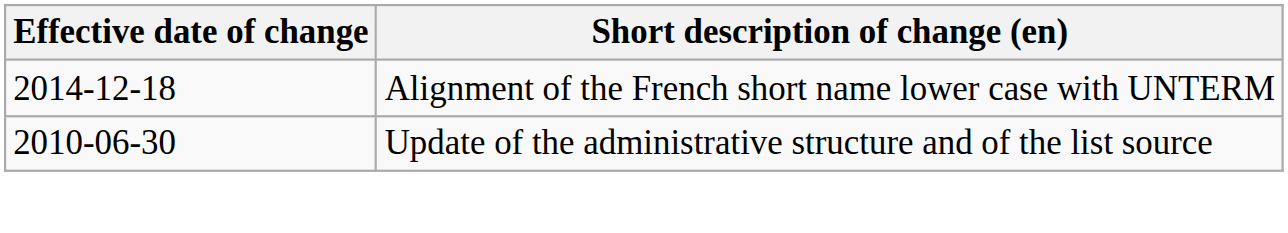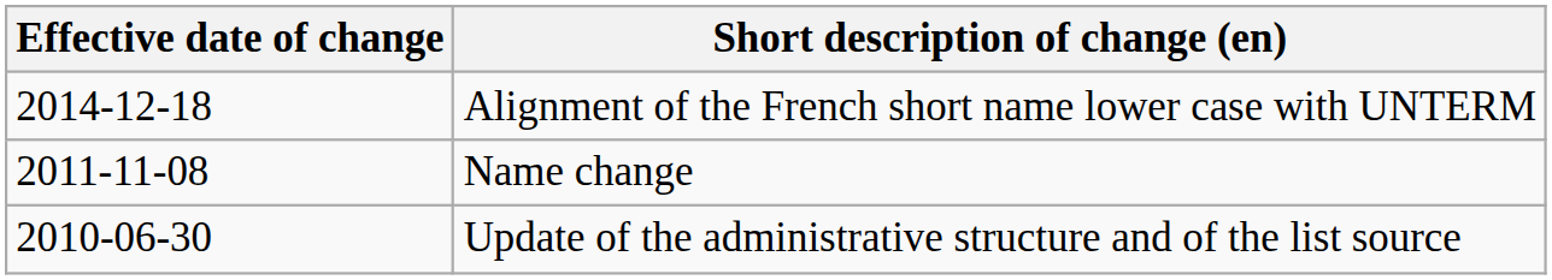+ row: 2011-11-08 | Name change
